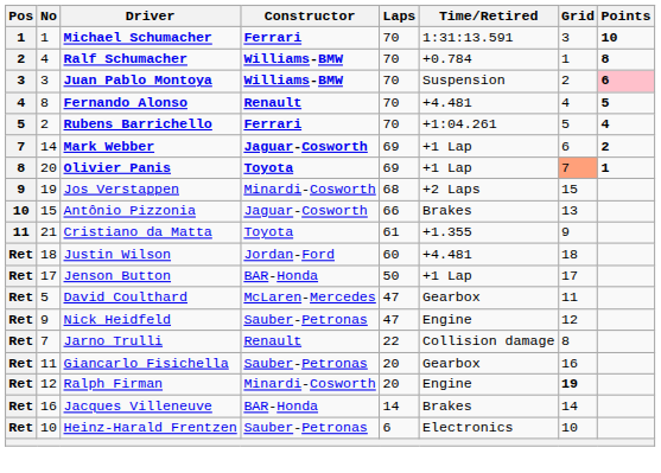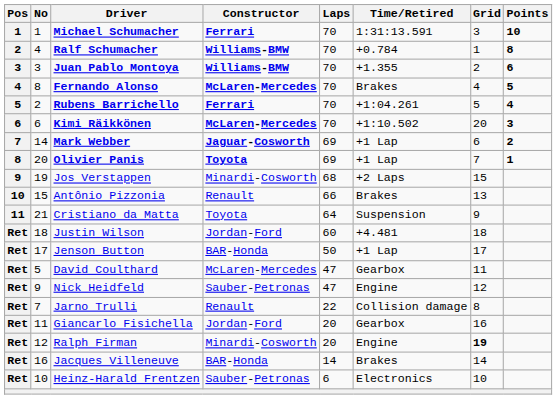Juan Pablo Montoya | Time/Retired: Suspension -> +1.355
Juan Pablo Montoya | Points: pink background -> no background
Fernando Alonso | Constructor: Renault -> McLaren-Mercedes
Fernando Alonso | Time/Retired: +4.481 -> Brakes
+ row: 6 | 6 | Kimi Räikkönen | McLaren-Mercedes | 70 | +1:10.502 | 20 | 3
Olivier Panis | Grid: lightsalmon background -> no background
Antônio Pizzonia | Constructor: Jaguar-Cosworth -> Renault
Cristiano da Matta | Laps: 61 -> 64
Cristiano da Matta | Time/Retired: +1.355 -> Suspension
Giancarlo Fisichella | Constructor: Sauber-Petronas -> Jordan-Ford
